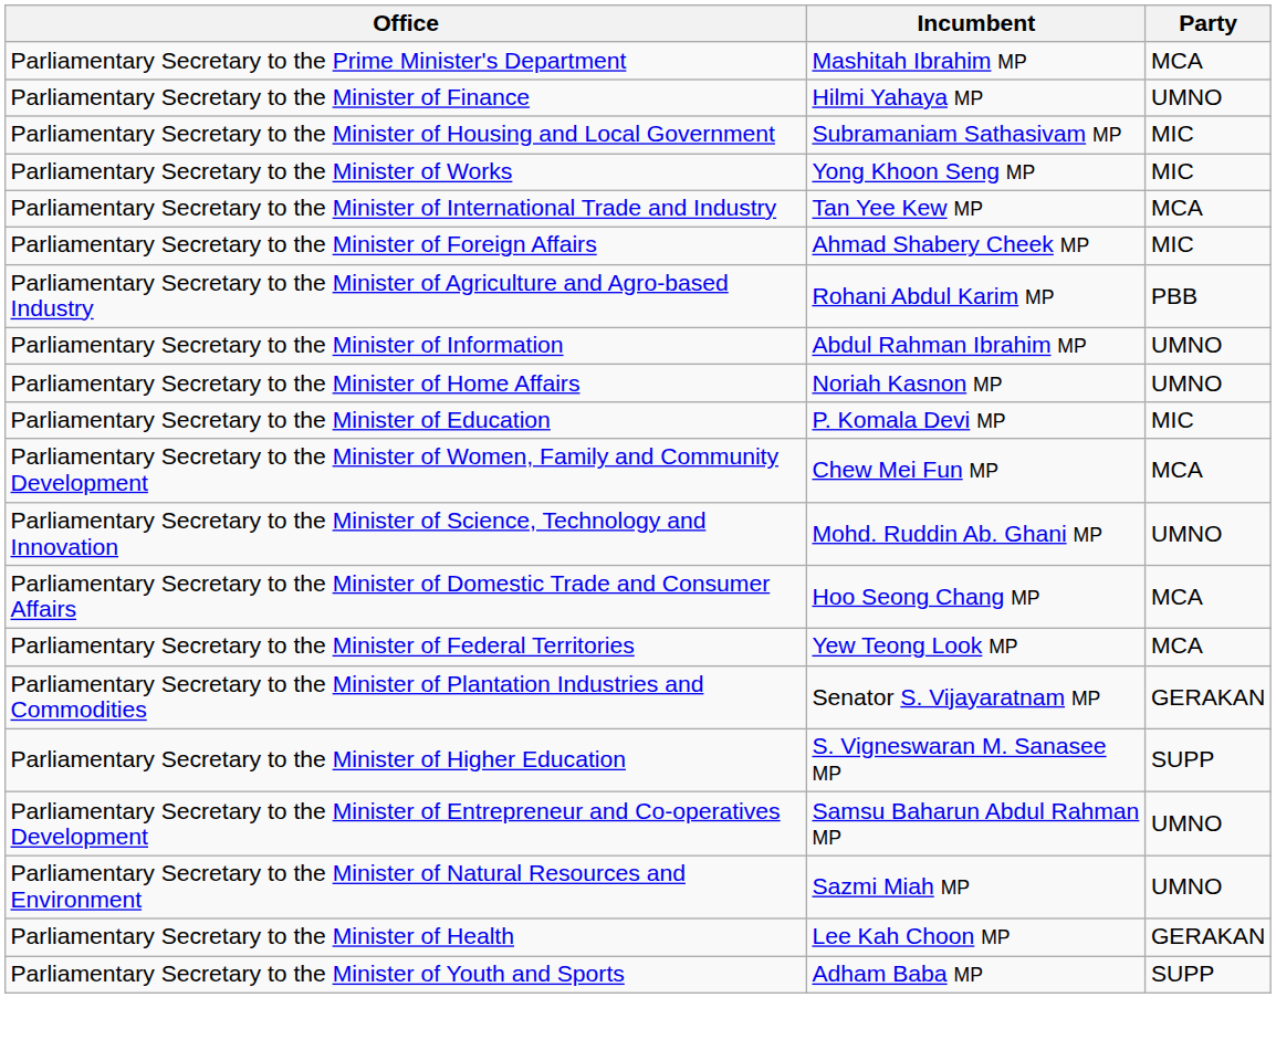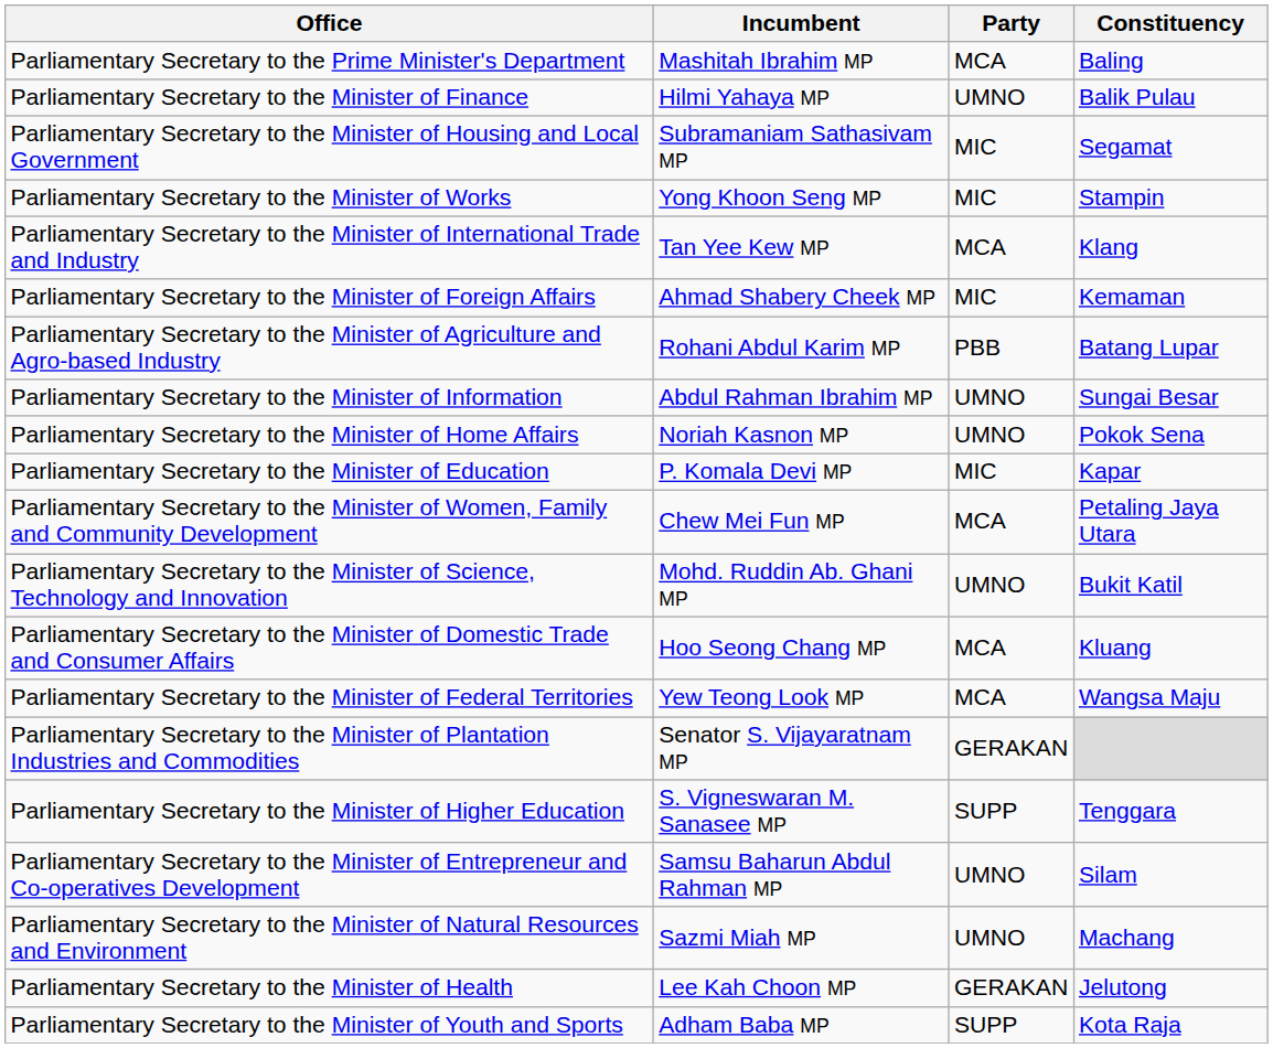+ column: Constituency | Baling | Balik Pulau | Segamat | Stampin | Klang | Kemaman | Batang Lupar | Sungai Besar | Pokok Sena | Kapar | Petaling Jaya Utara | Bukit Katil | Kluang | Wangsa Maju | Tenggara | Silam | Machang | Jelutong | Kota Raja
